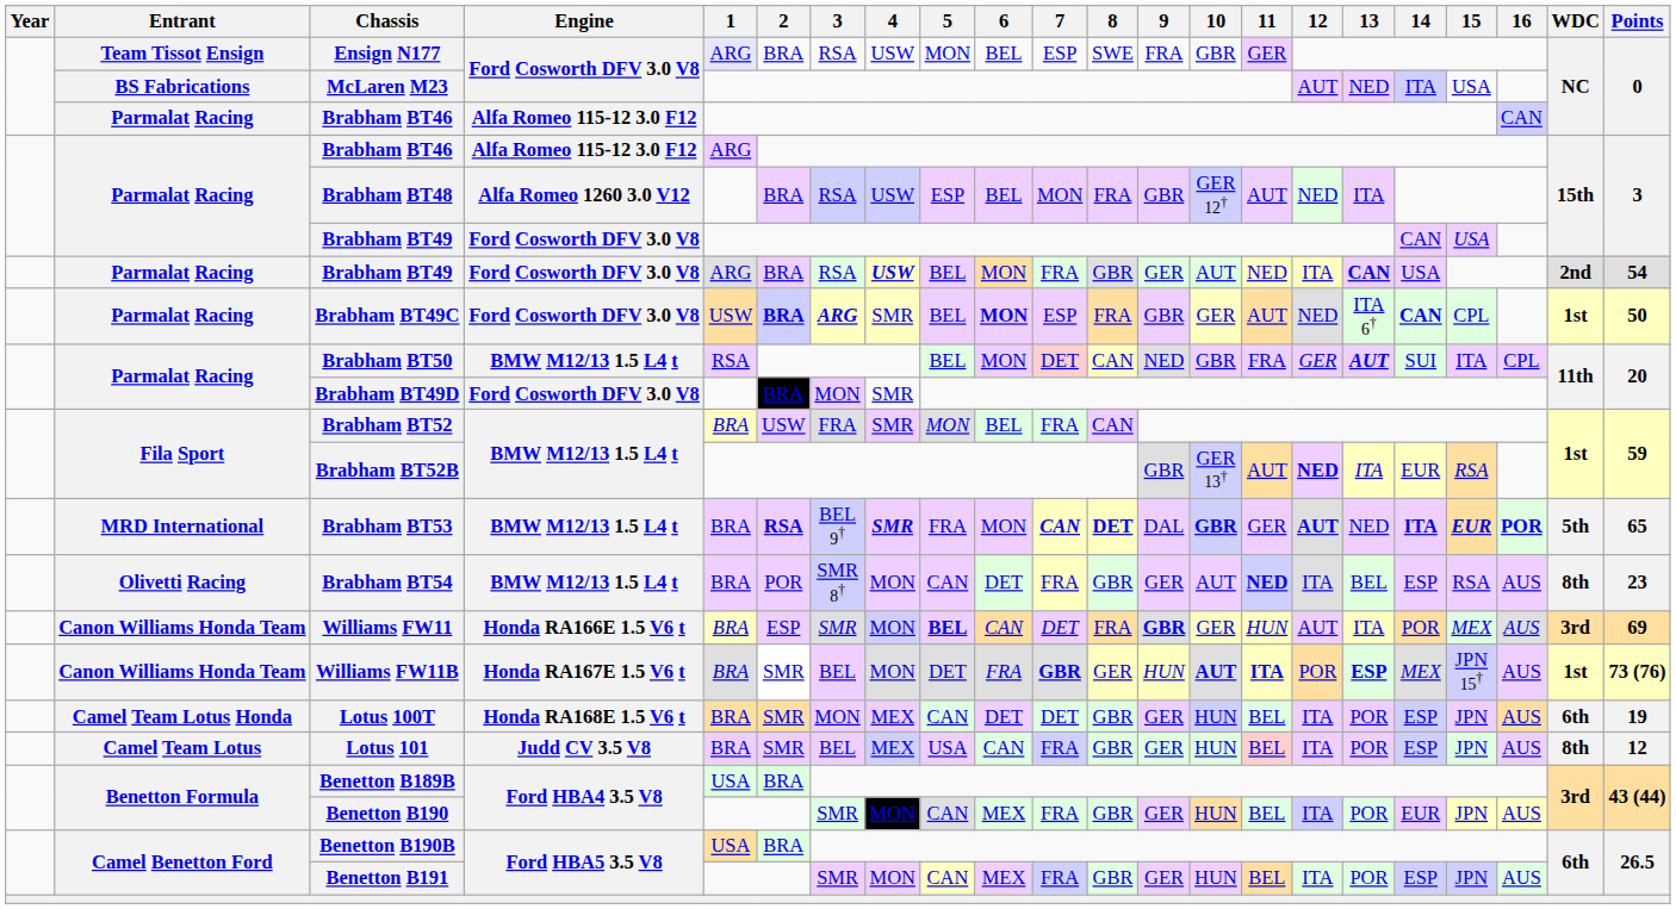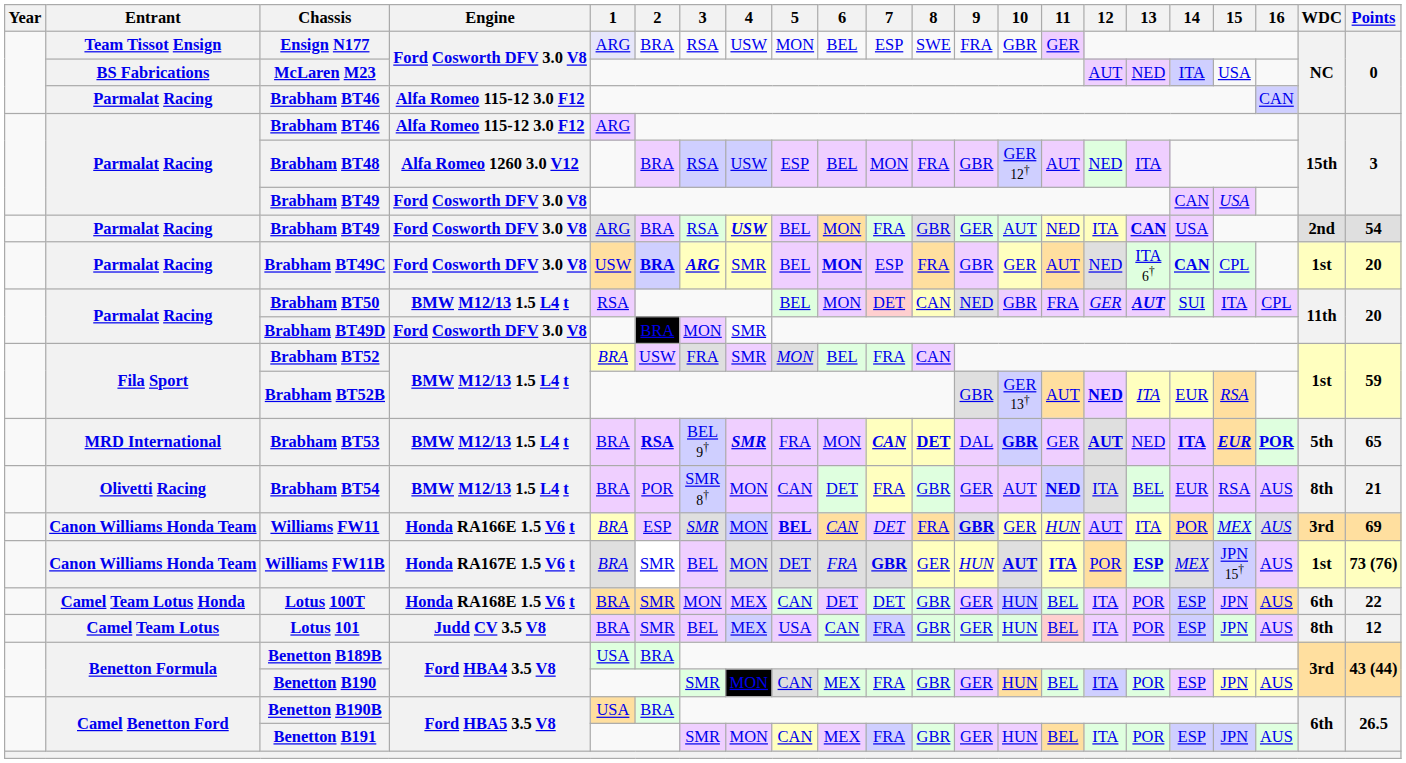Brabham BT49C | Points: 50 -> 20
Brabham BT54 | 14: ESP -> EUR
Brabham BT54 | Points: 23 -> 21
Lotus 100T | Points: 19 -> 22
Benetton B190 | 14: EUR -> ESP
